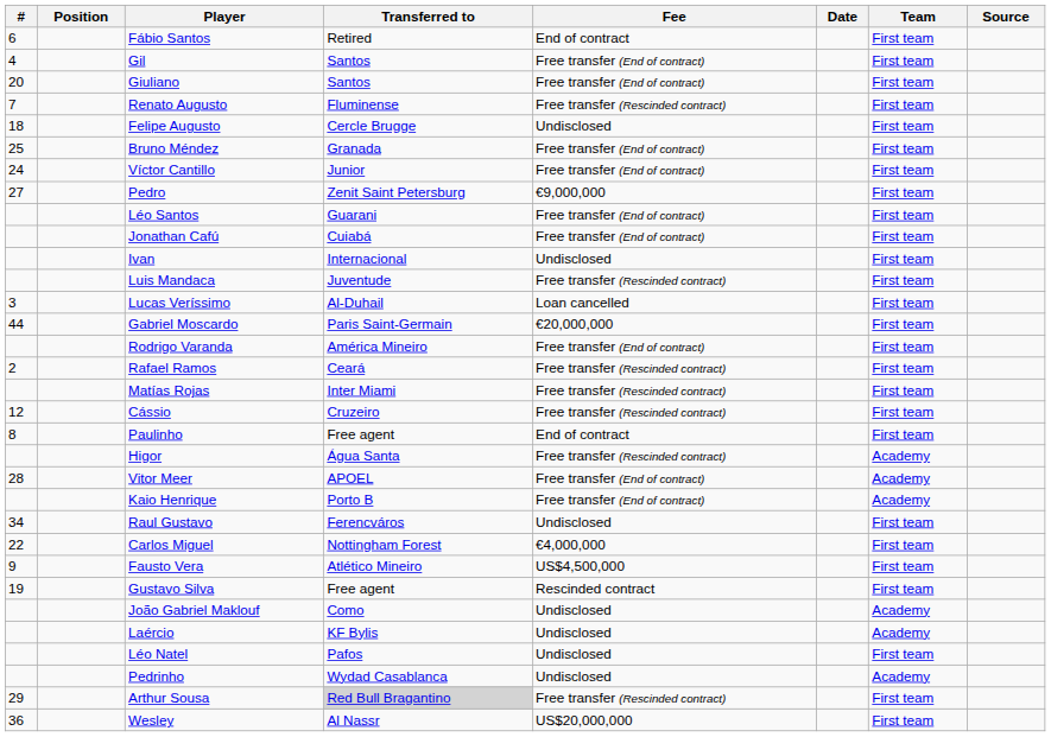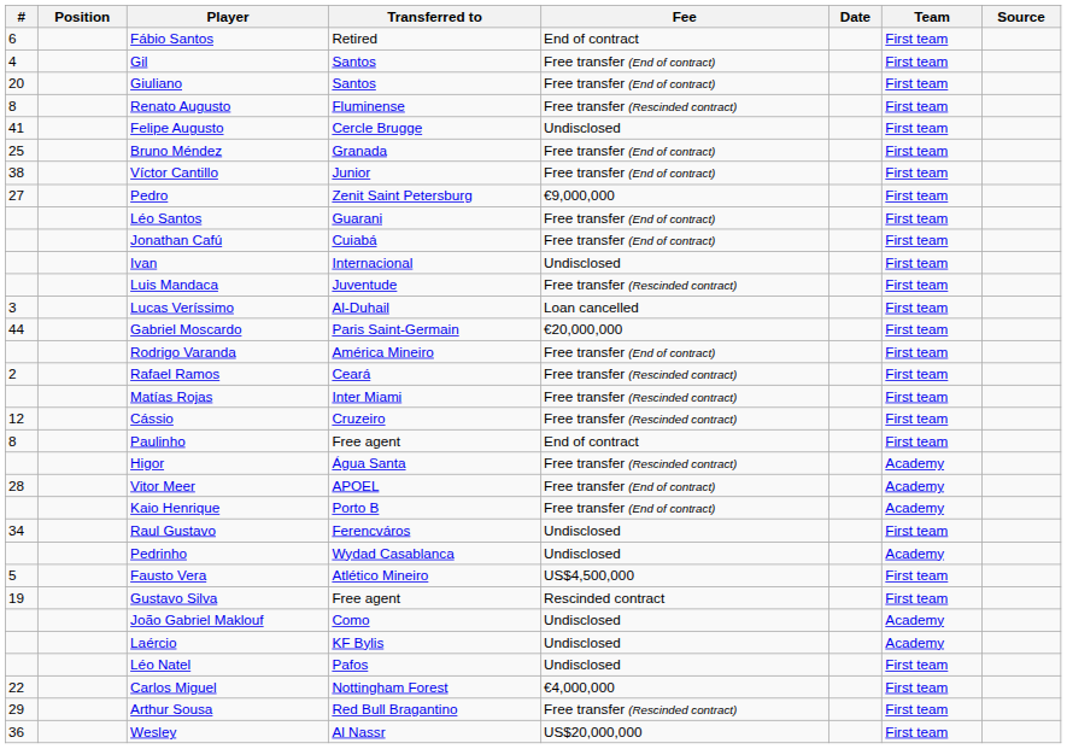Renato Augusto | #: 7 -> 8
Felipe Augusto | #: 18 -> 41
Víctor Cantillo | #: 24 -> 38
rows swapped: Carlos Miguel <-> Pedrinho
Fausto Vera | #: 9 -> 5
Arthur Sousa | Transferred to: lightgrey background -> no background
